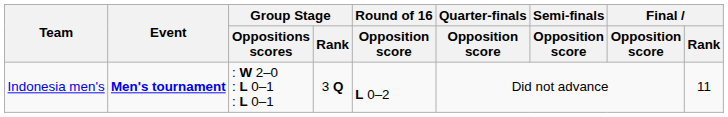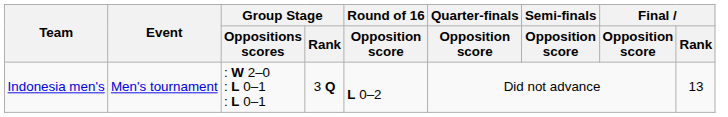Indonesia men's | Event: bold -> normal
Indonesia men's | Final / Rank: 11 -> 13
